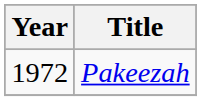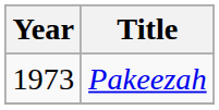Pakeezah | Year: 1972 -> 1973
